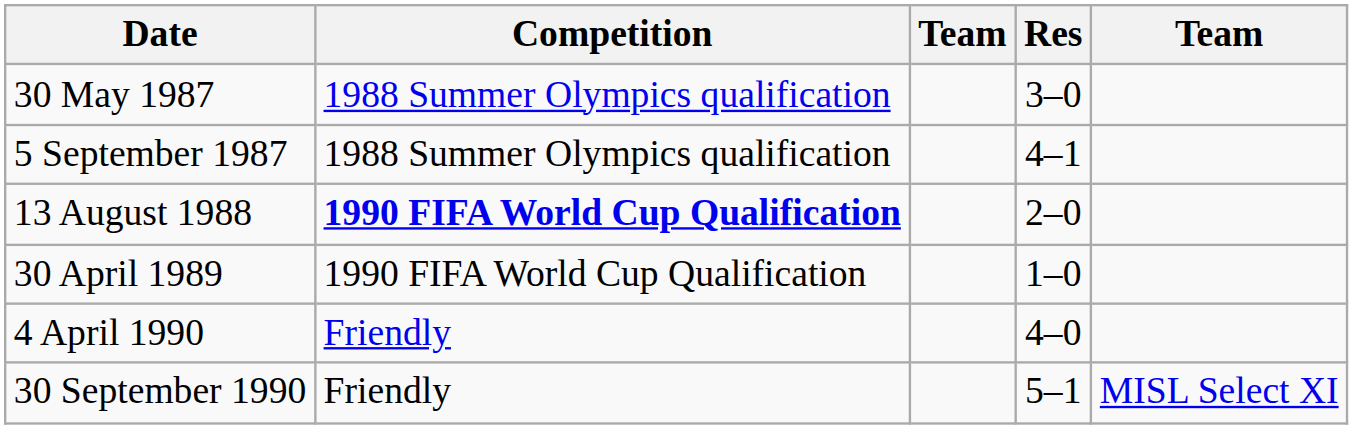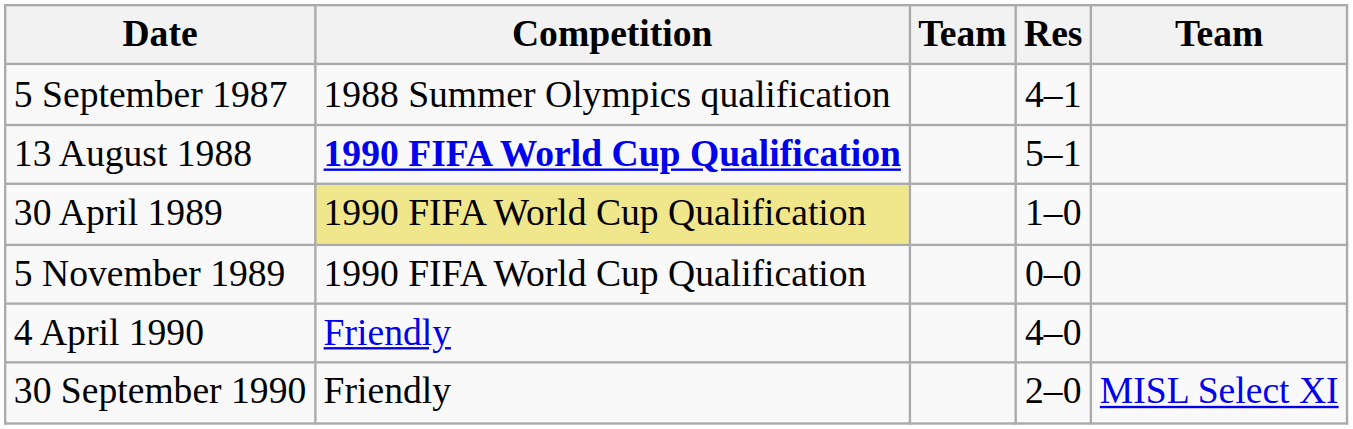- row: 30 May 1987 | 1988 Summer Olympics qualification | 3–0
13 August 1988 | Res: 2–0 -> 5–1
30 April 1989 | Competition: no background -> khaki background
+ row: 5 November 1989 | 1990 FIFA World Cup Qualification | 0–0
30 September 1990 | Res: 5–1 -> 2–0
